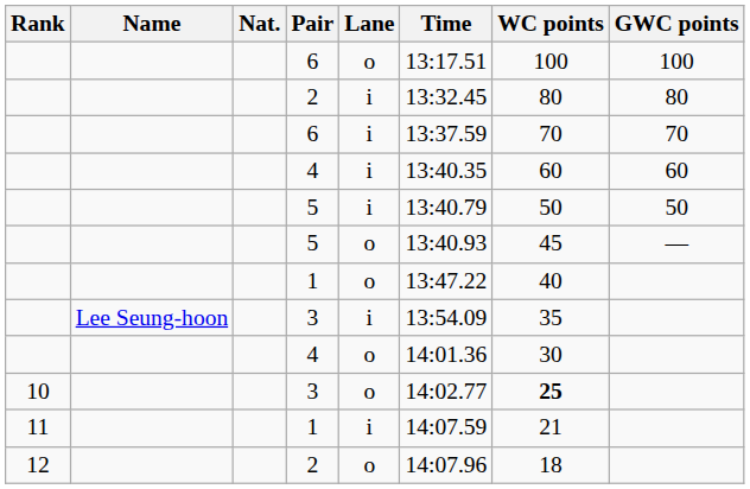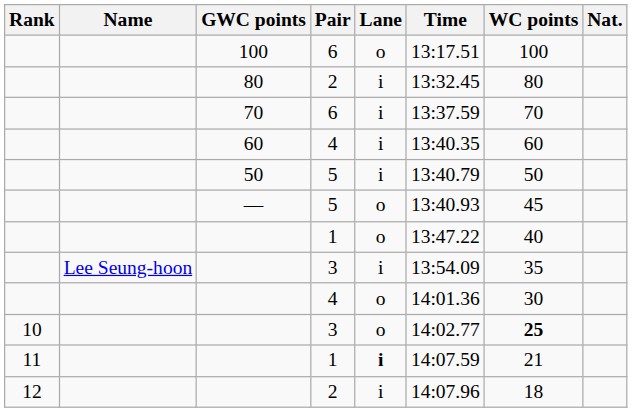columns swapped: Nat. <-> GWC points
11 / 1 | Lane: normal -> bold
12 / 2 | Lane: o -> i
